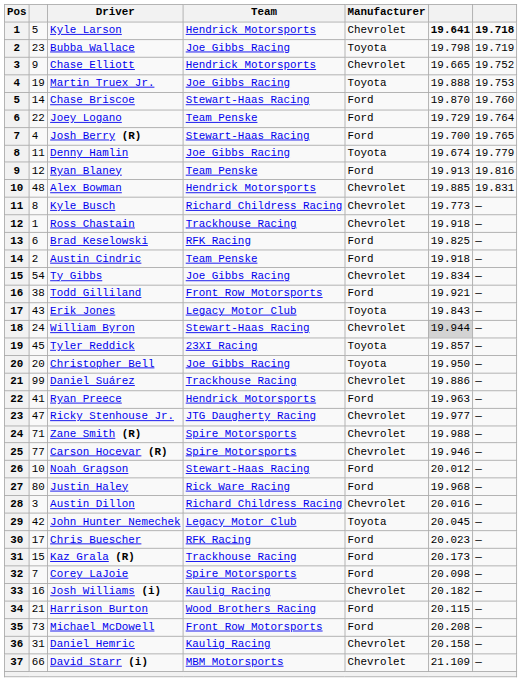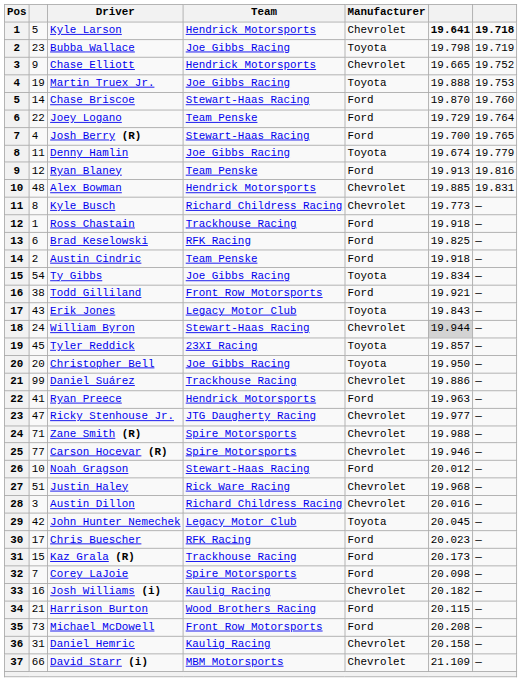Ross Chastain | Manufacturer: Chevrolet -> Ford
Ty Gibbs | Manufacturer: Chevrolet -> Toyota
Justin Haley | column 2: 80 -> 51
Justin Haley | Manufacturer: Ford -> Chevrolet
